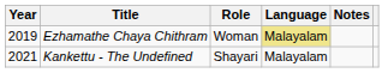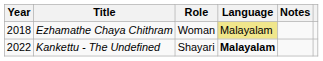Ezhamathe Chaya Chithram | Year: 2019 -> 2018
Kankettu - The Undefined | Year: 2021 -> 2022
Kankettu - The Undefined | Language: normal -> bold
